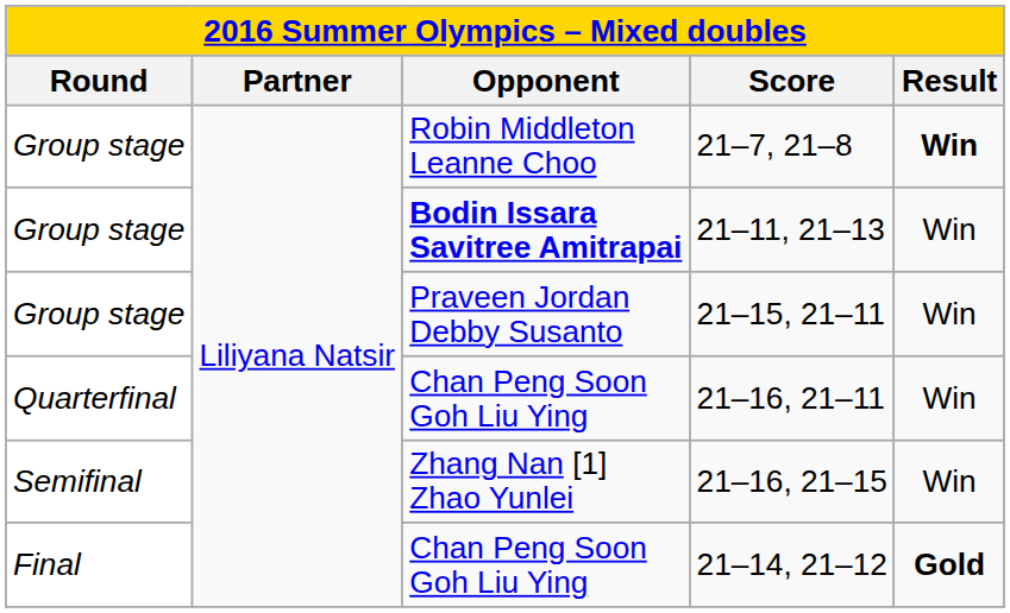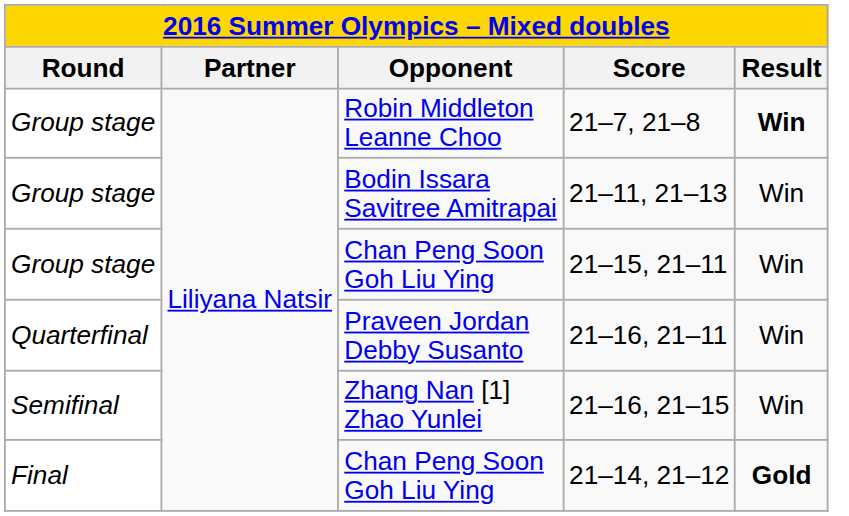21–11, 21–13 | Opponent: bold -> normal
21–15, 21–11 | Opponent: Praveen Jordan Debby Susanto -> Chan Peng Soon Goh Liu Ying
21–16, 21–11 | Opponent: Chan Peng Soon Goh Liu Ying -> Praveen Jordan Debby Susanto
